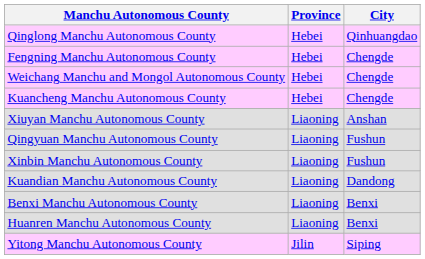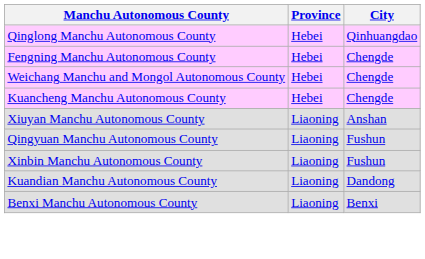- row: Huanren Manchu Autonomous County | Liaoning | Benxi
- row: Yitong Manchu Autonomous County | Jilin | Siping
